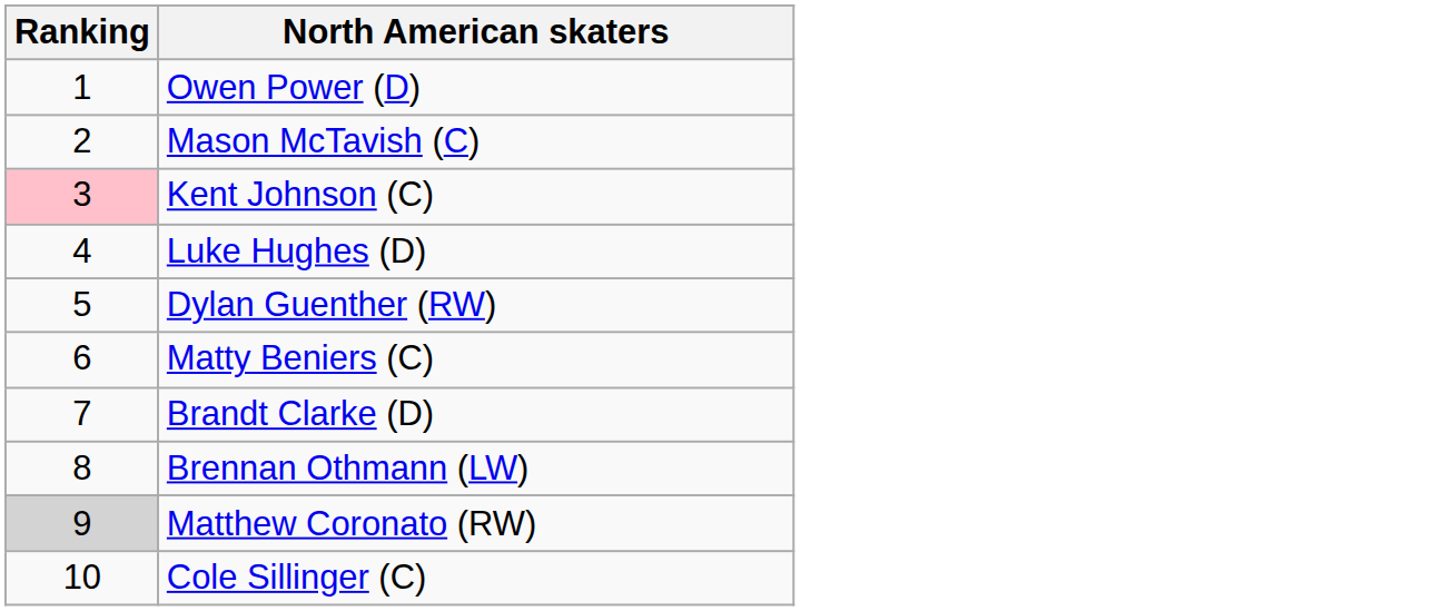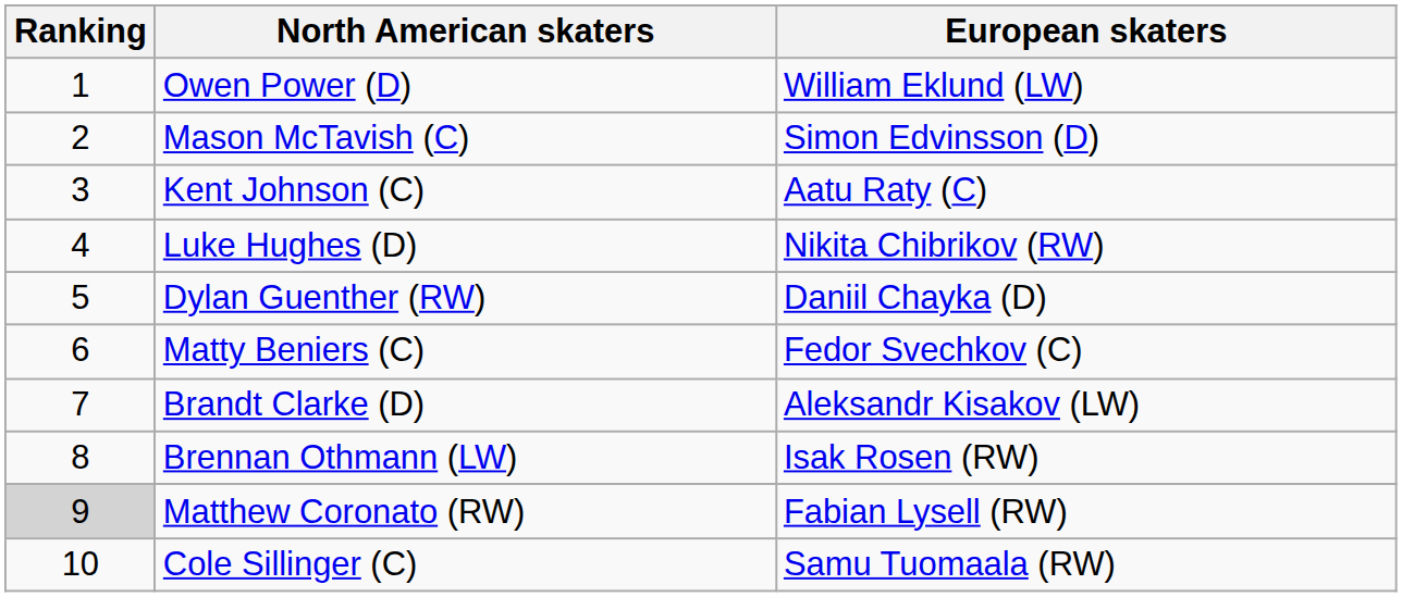+ column: European skaters | William Eklund (LW) | Simon Edvinsson (D) | Aatu Raty (C) | Nikita Chibrikov (RW) | Daniil Chayka (D) | Fedor Svechkov (C) | Aleksandr Kisakov (LW) | Isak Rosen (RW) | Fabian Lysell (RW) | Samu Tuomaala (RW)
Kent Johnson (C) | Ranking: pink background -> no background
